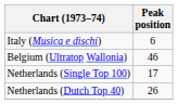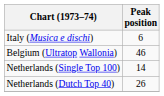Netherlands (Single Top 100) | Peak position: 17 -> 14
